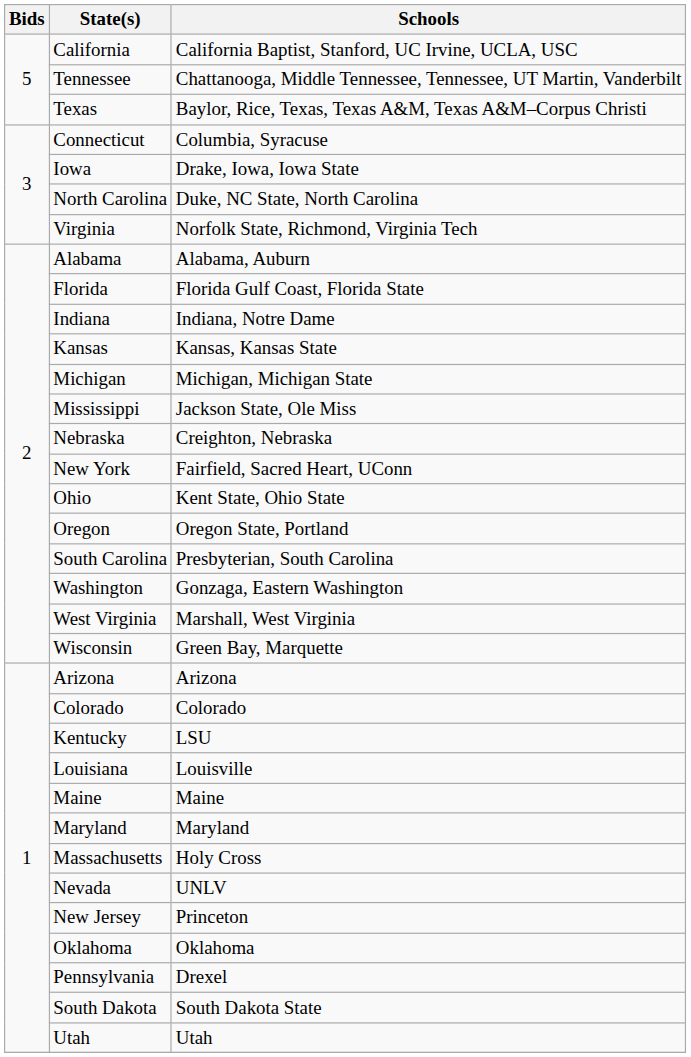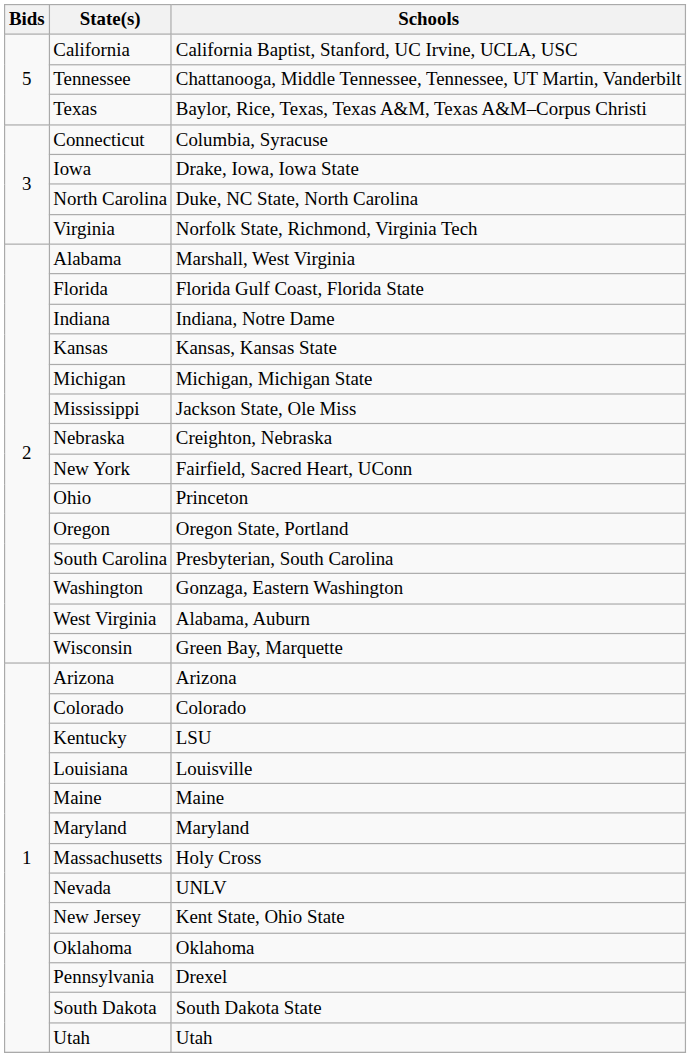Alabama | Schools: Alabama, Auburn -> Marshall, West Virginia
Ohio | Schools: Kent State, Ohio State -> Princeton
West Virginia | Schools: Marshall, West Virginia -> Alabama, Auburn
New Jersey | Schools: Princeton -> Kent State, Ohio State
